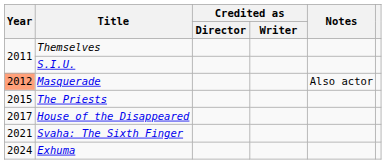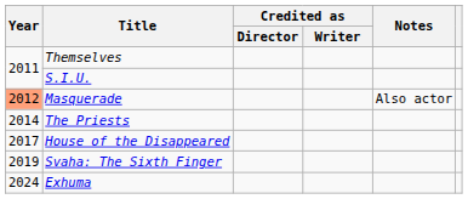The Priests | Year: 2015 -> 2014
Svaha: The Sixth Finger | Year: 2021 -> 2019
